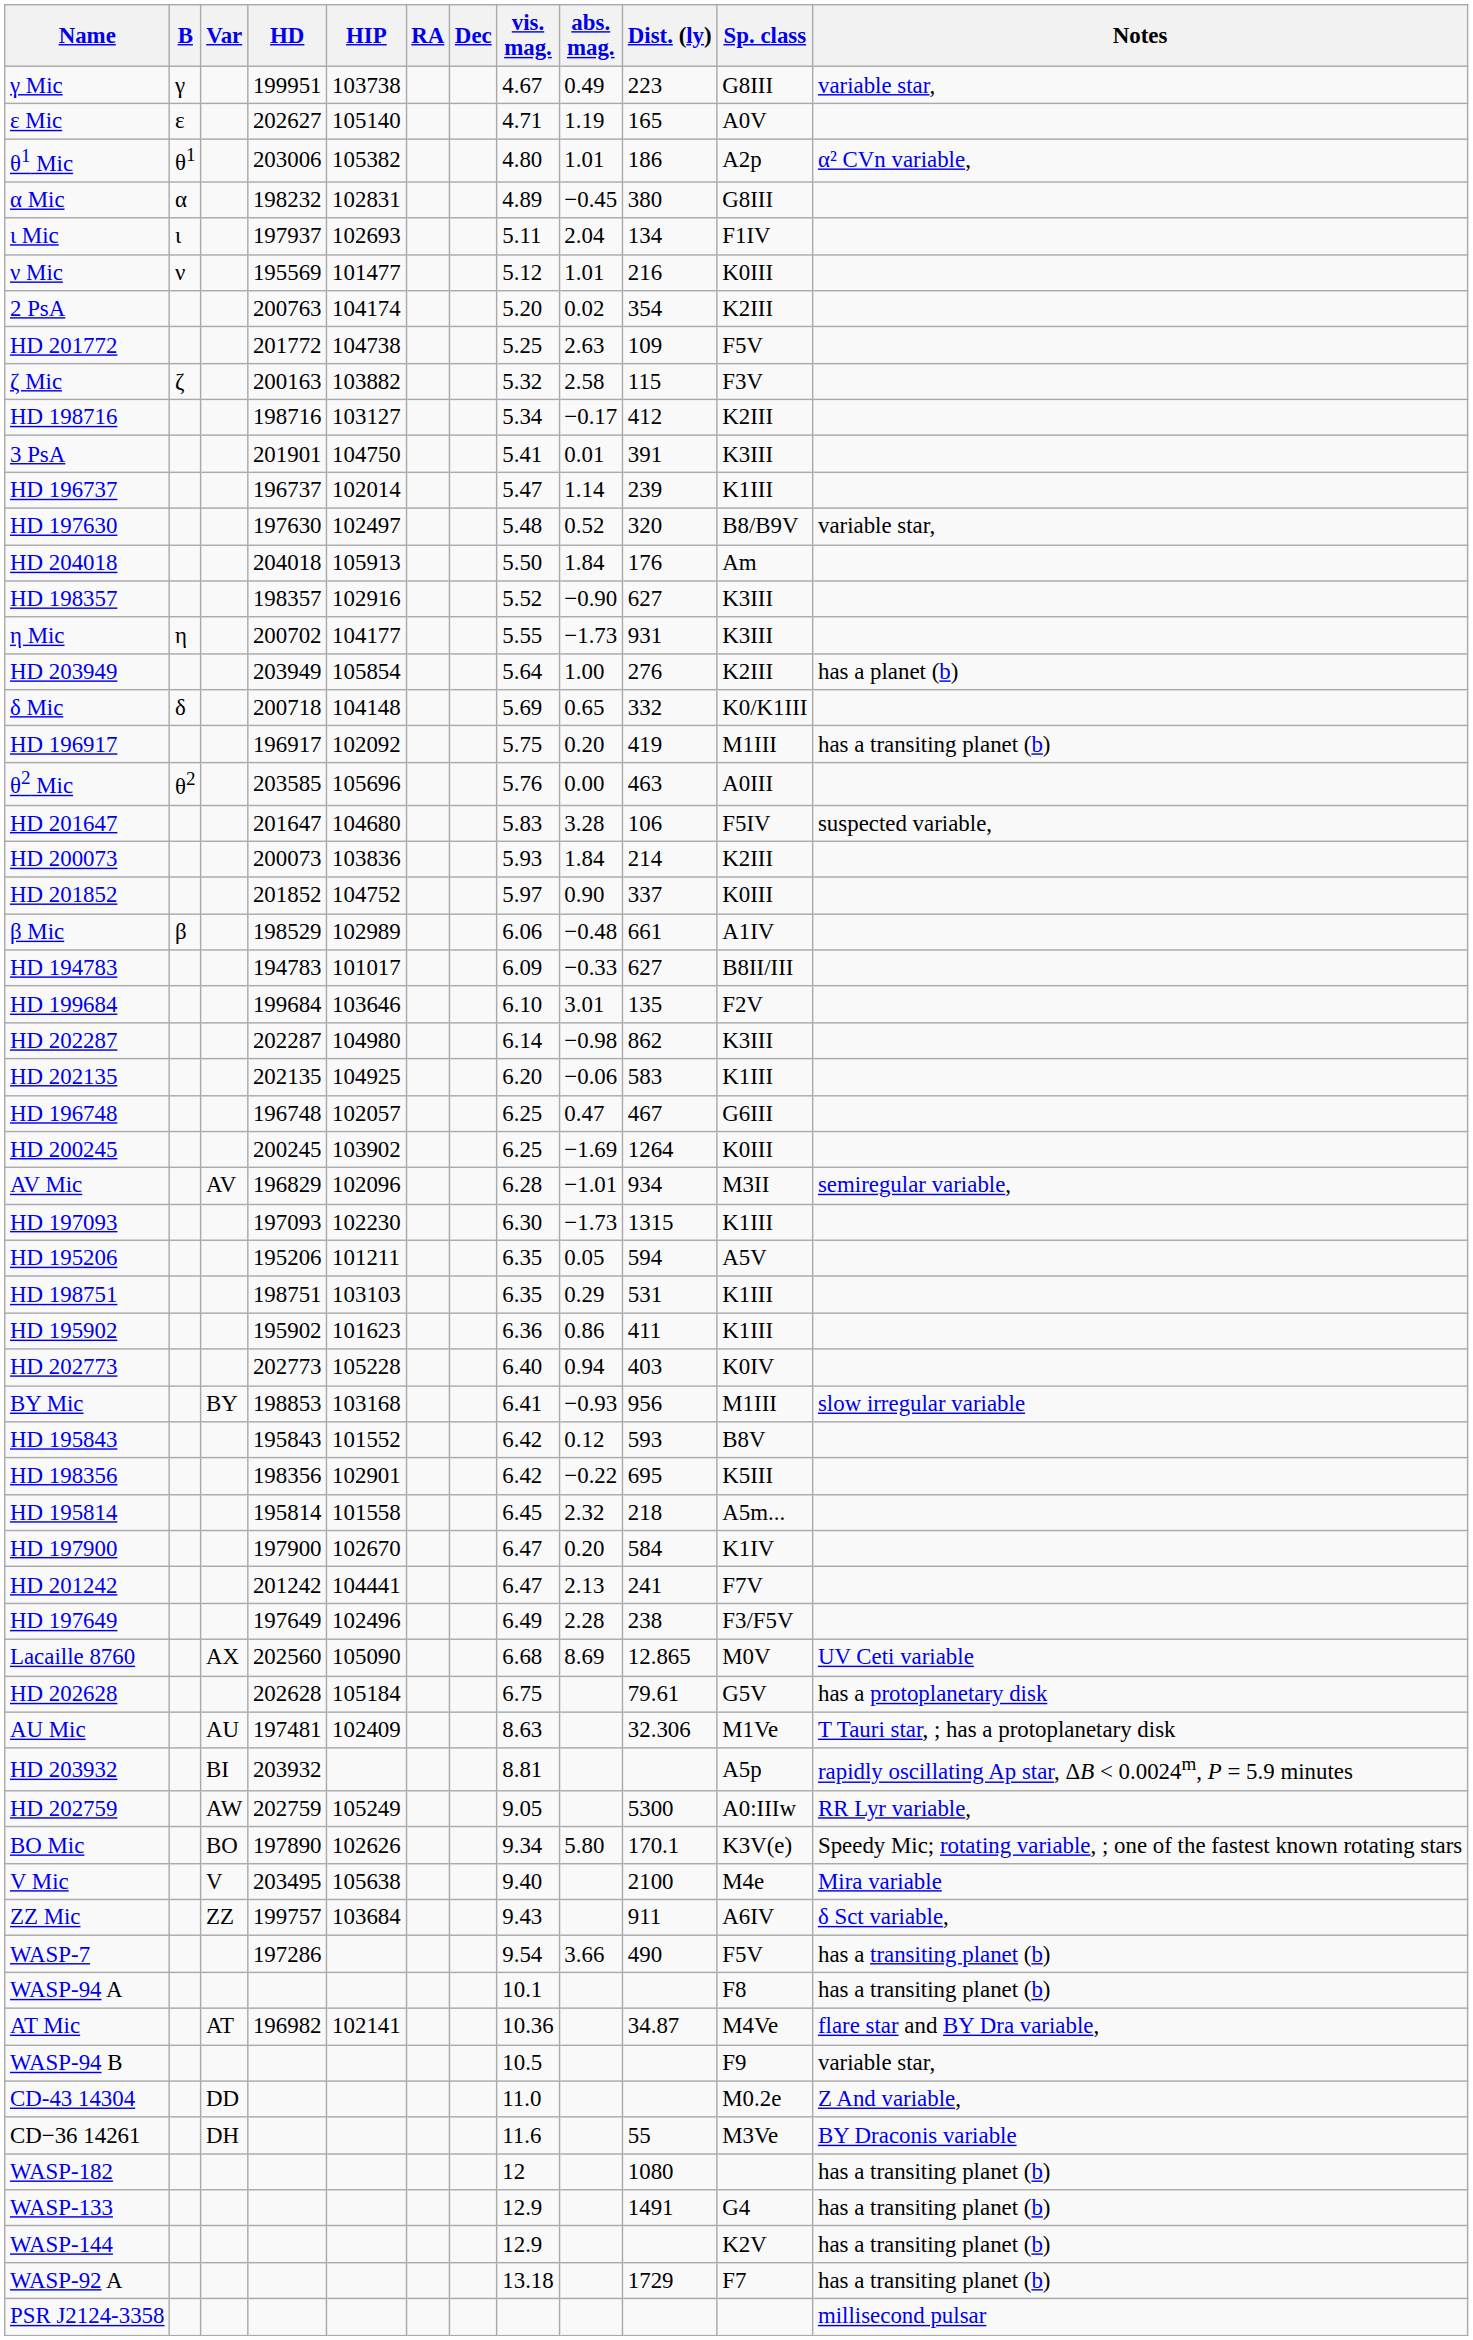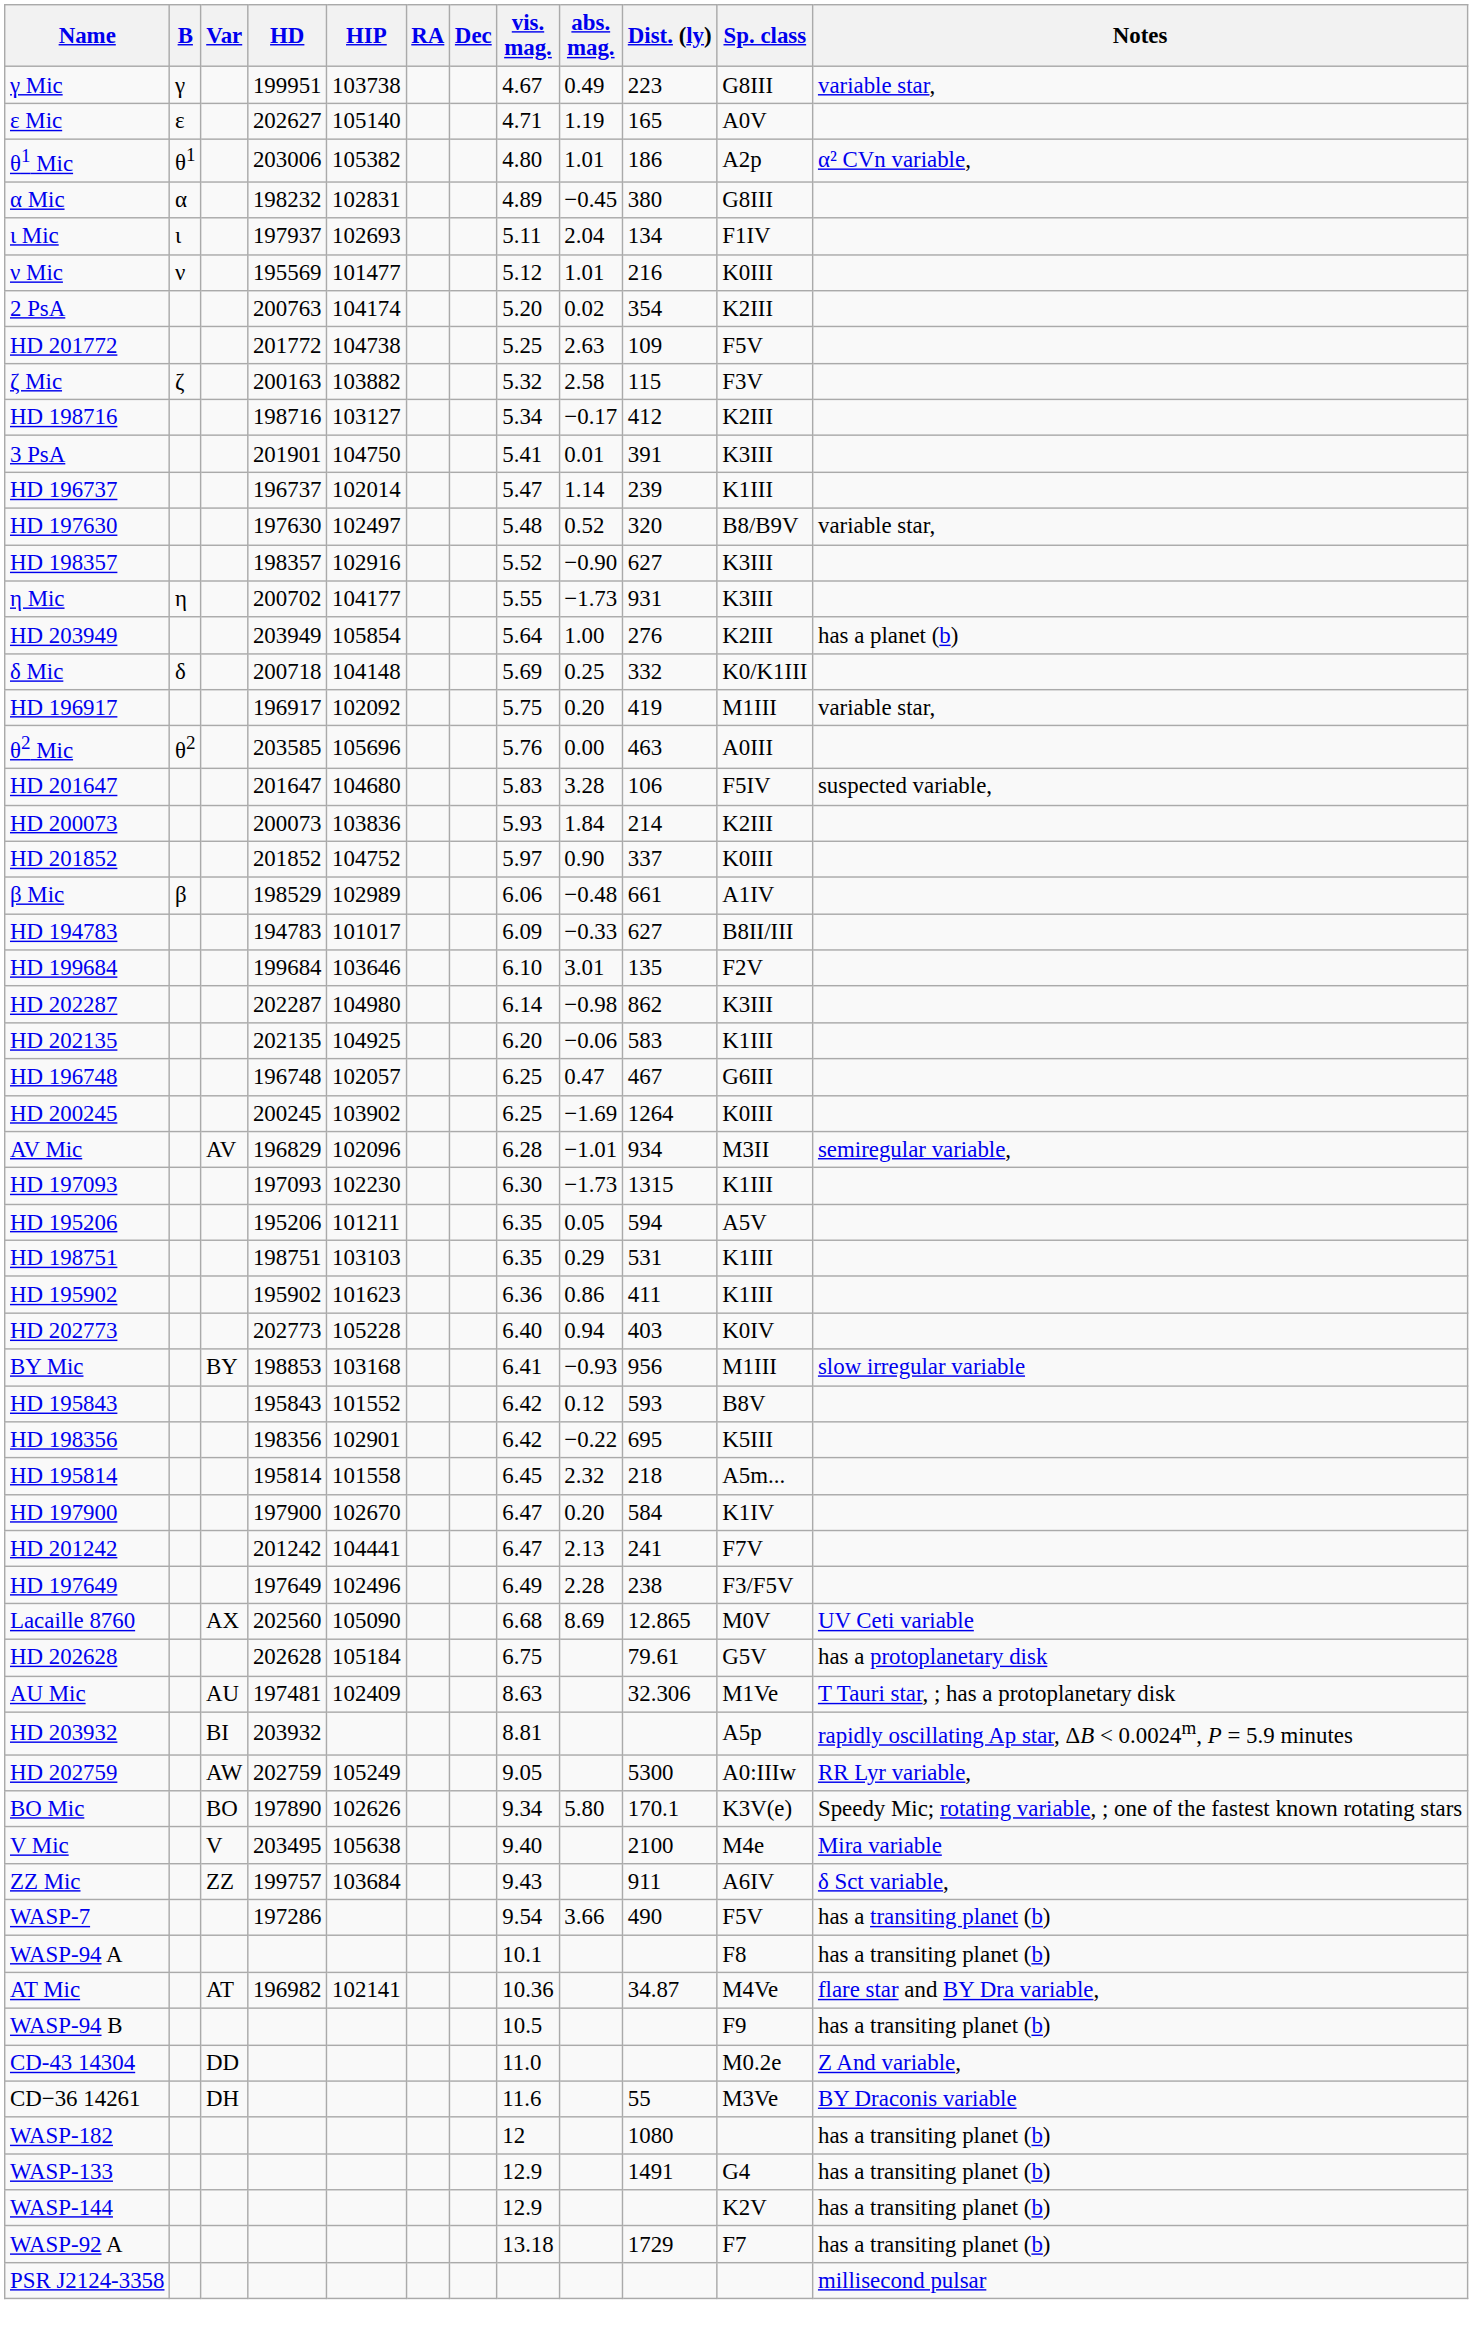- row: HD 204018 | 204018 | 105913 | 5.50 | 1.84 | 176 | Am
δ Mic | abs. mag.: 0.65 -> 0.25
HD 196917 | Notes: has a transiting planet (b) -> variable star,
WASP-94 B | Notes: variable star, -> has a transiting planet (b)
